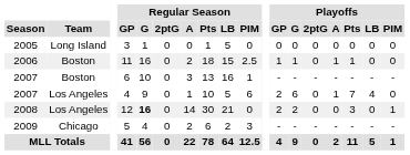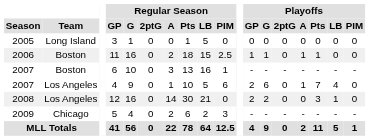12 | Regular Season / G: bold -> normal
12 | Playoffs / LB: 0 -> 1
12 | Playoffs / PIM: 1 -> 0
